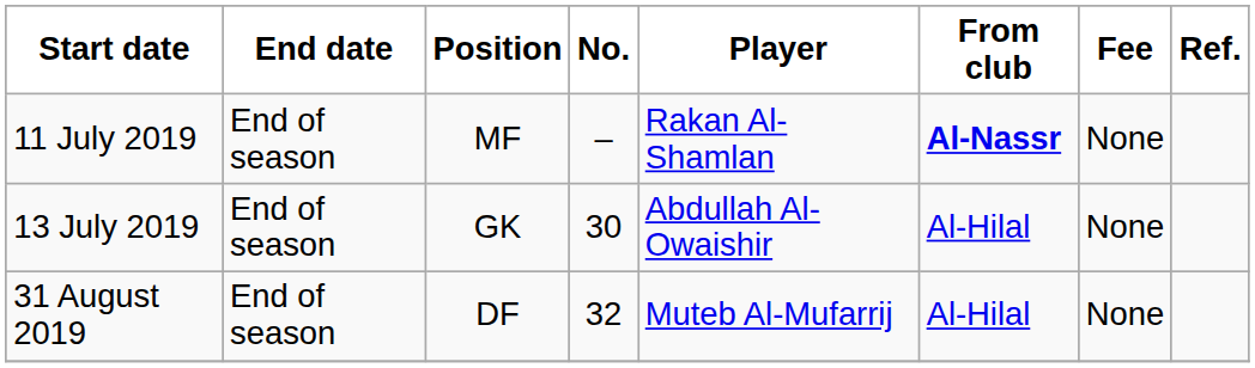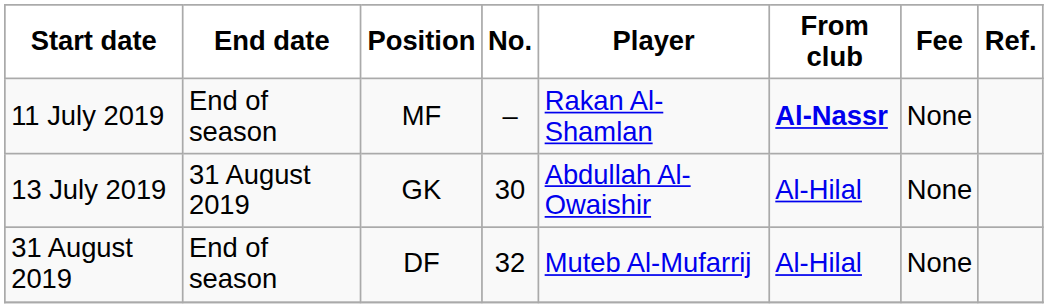13 July 2019 | End date: End of season -> 31 August 2019
